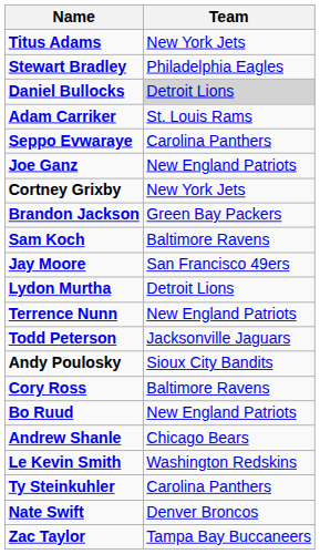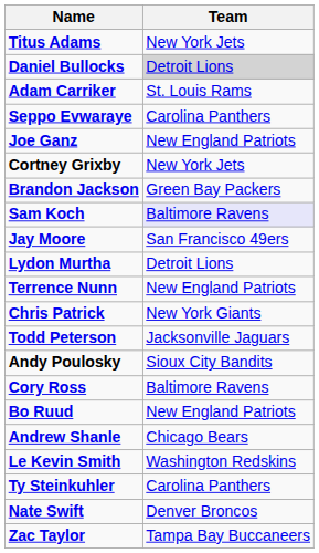- row: Stewart Bradley | Philadelphia Eagles
Sam Koch | Team: no background -> lavender background
+ row: Chris Patrick | New York Giants
